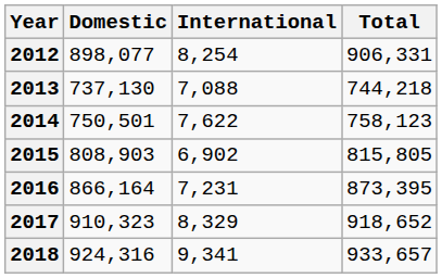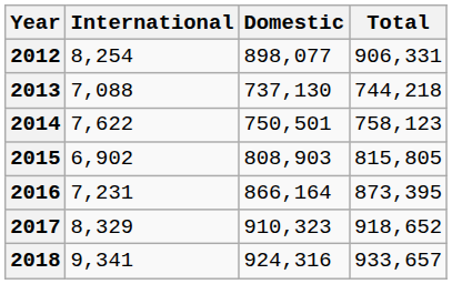columns swapped: International <-> Domestic
